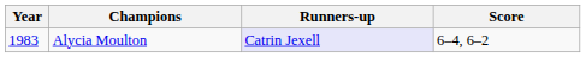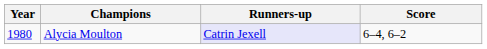Alycia Moulton | Year: 1983 -> 1980
